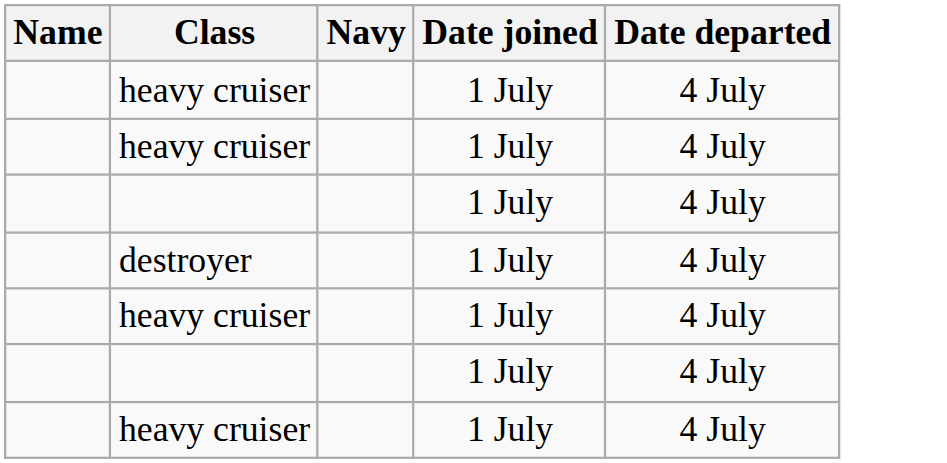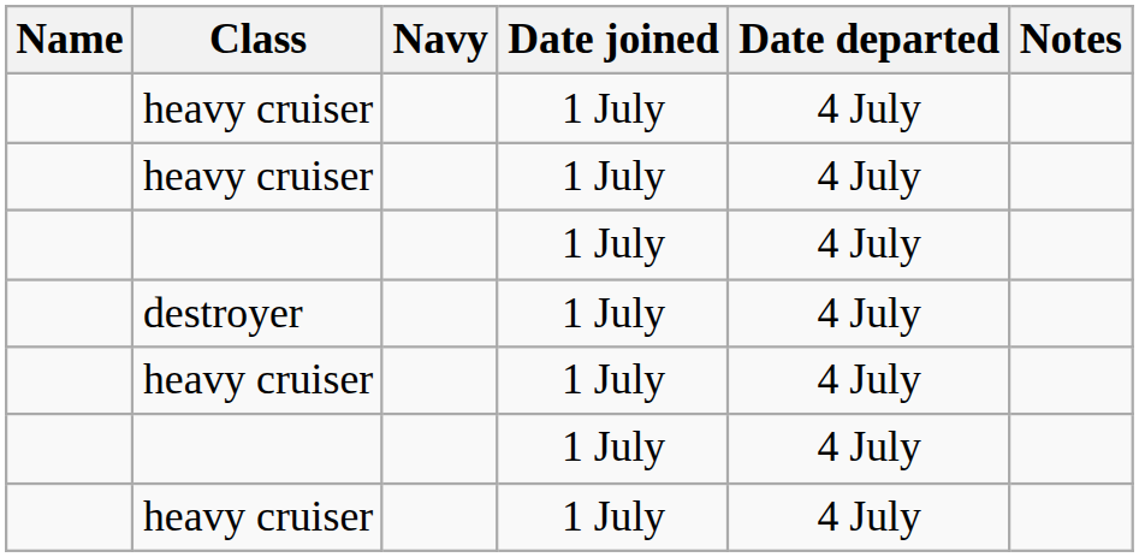+ column: Notes
